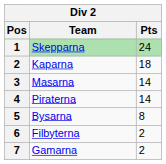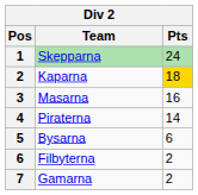Kaparna | Pts: no background -> gold background
Masarna | Pts: 14 -> 16
Bysarna | Pts: 8 -> 6
